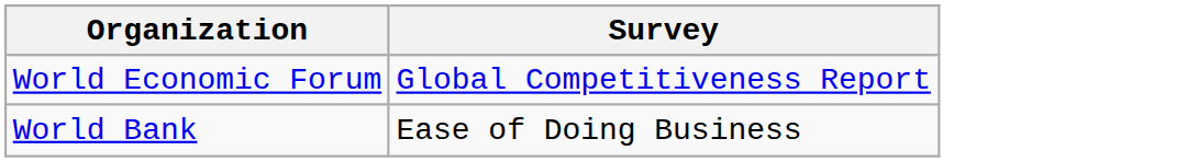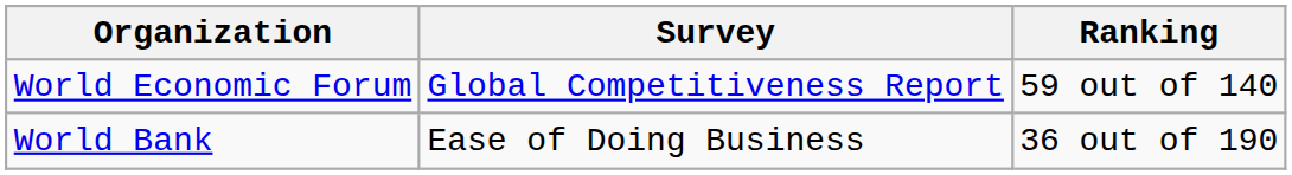+ column: Ranking | 59 out of 140 | 36 out of 190
